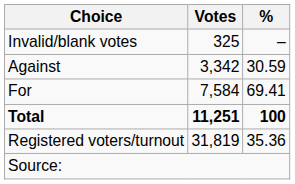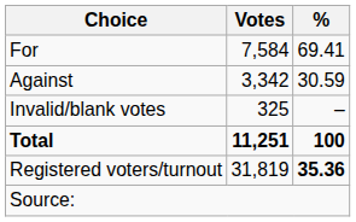rows swapped: For <-> Invalid/blank votes
Registered voters/turnout | %: normal -> bold
